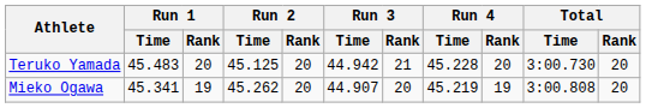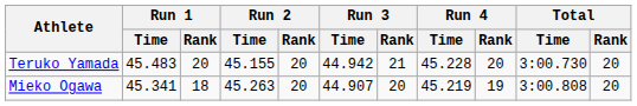Teruko Yamada | Run 2 / Time: 45.125 -> 45.155
Mieko Ogawa | Run 1 / Rank: 19 -> 18
Mieko Ogawa | Run 2 / Time: 45.262 -> 45.263
